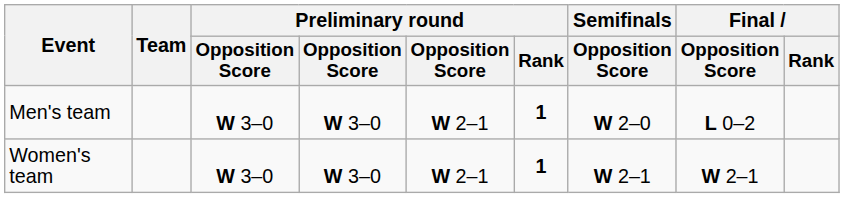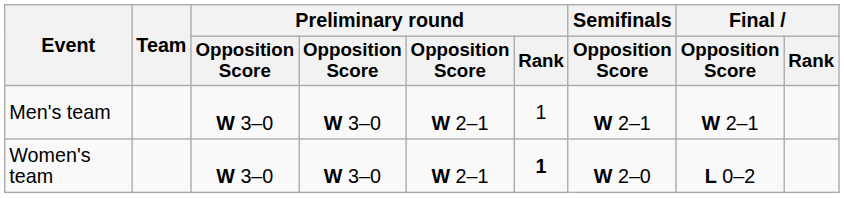Men's team | Preliminary round / Rank: bold -> normal
Men's team | Semifinals / Opposition Score: W 2–0 -> W 2–1
Men's team | Final / Opposition Score: L 0–2 -> W 2–1
Women's team | Semifinals / Opposition Score: W 2–1 -> W 2–0
Women's team | Final / Opposition Score: W 2–1 -> L 0–2
